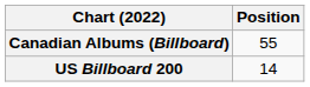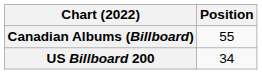US Billboard 200 | Position: 14 -> 34
